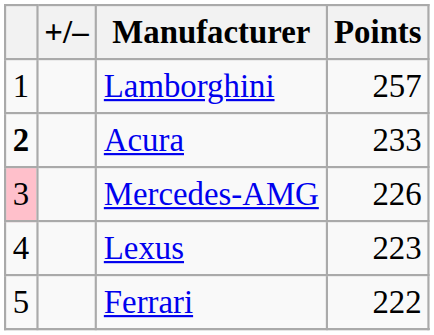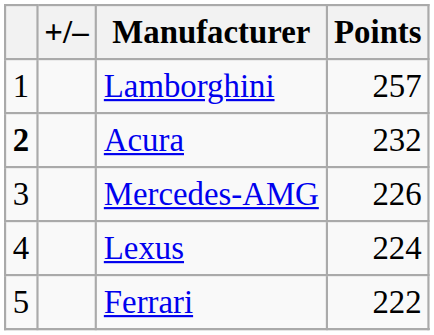Acura | Points: 233 -> 232
Mercedes-AMG | column 1: pink background -> no background
Lexus | Points: 223 -> 224
